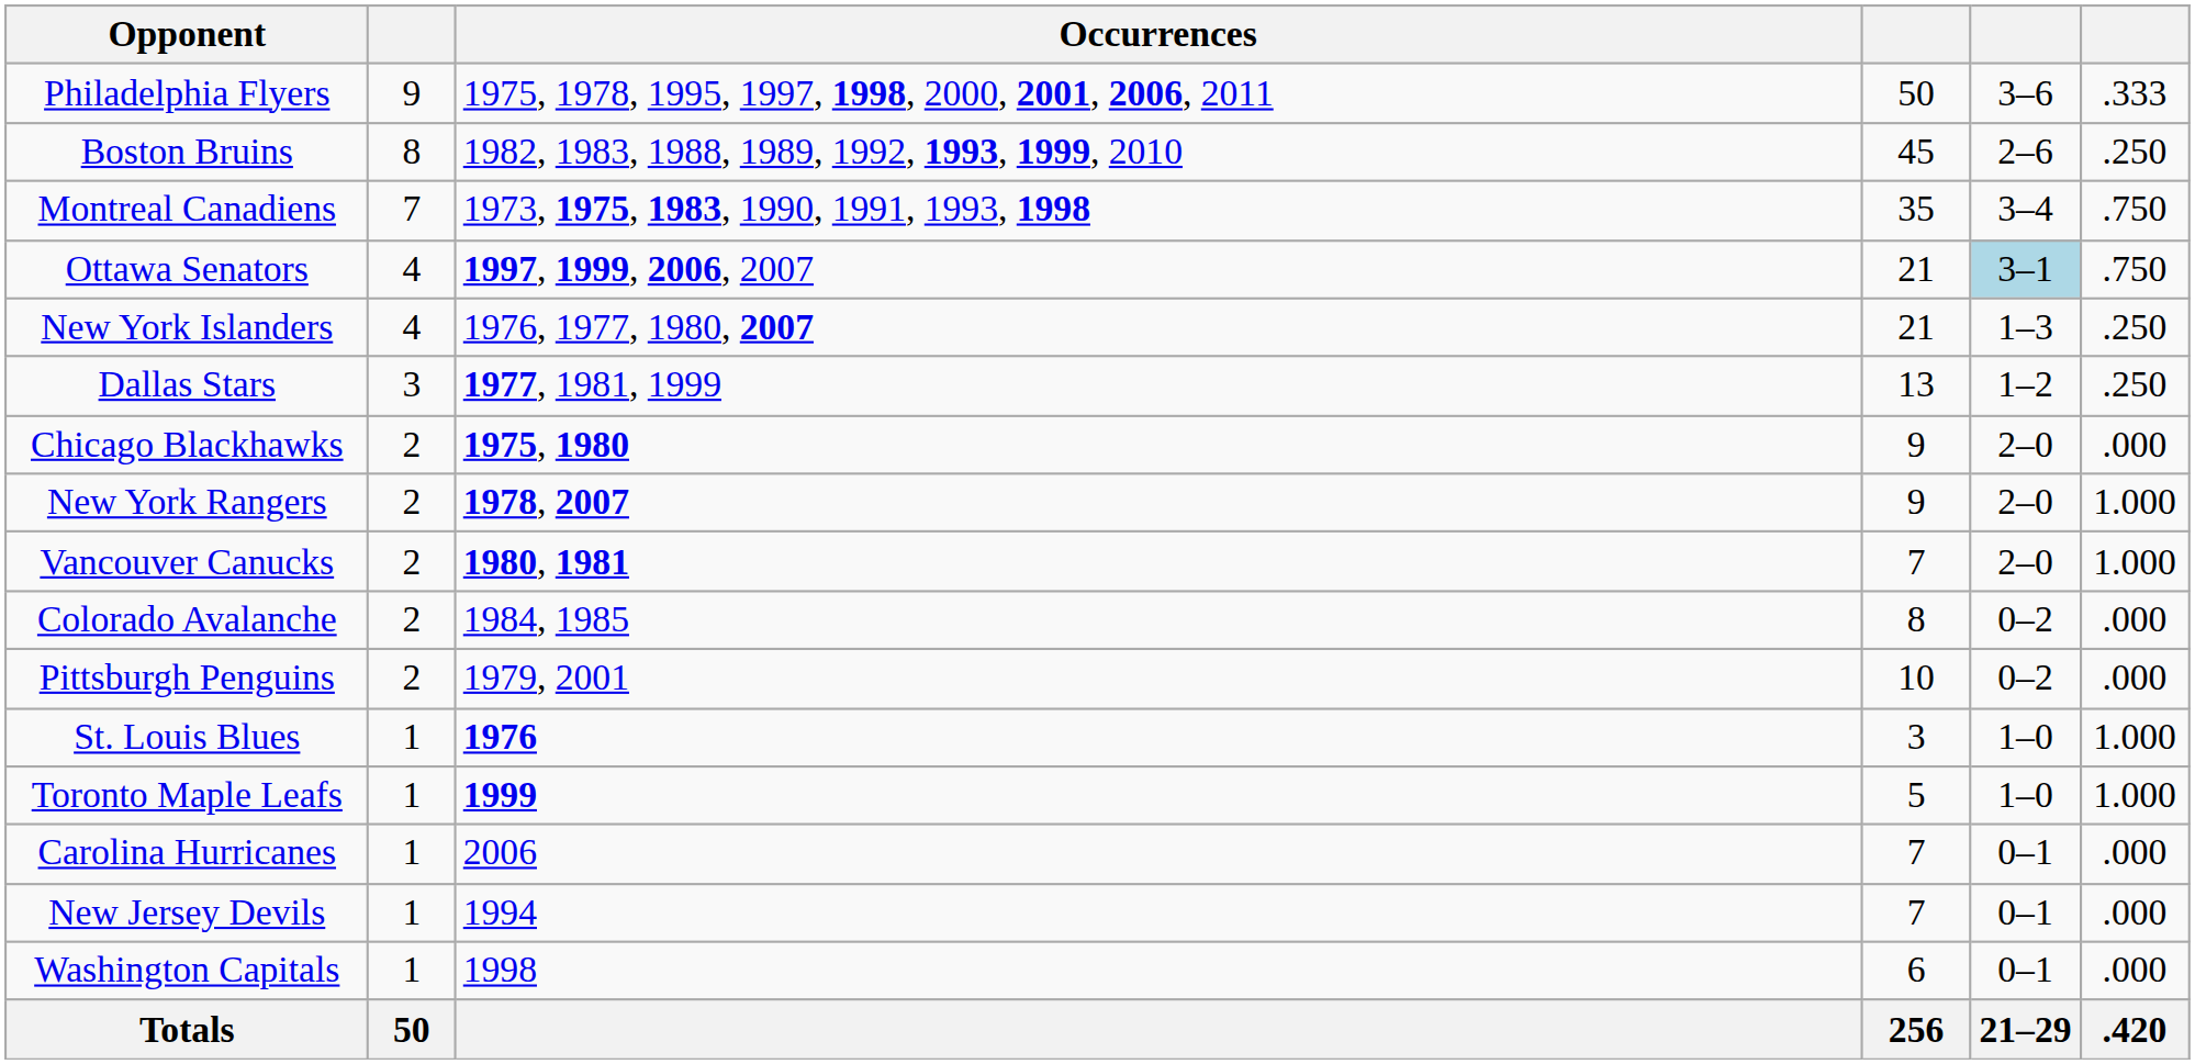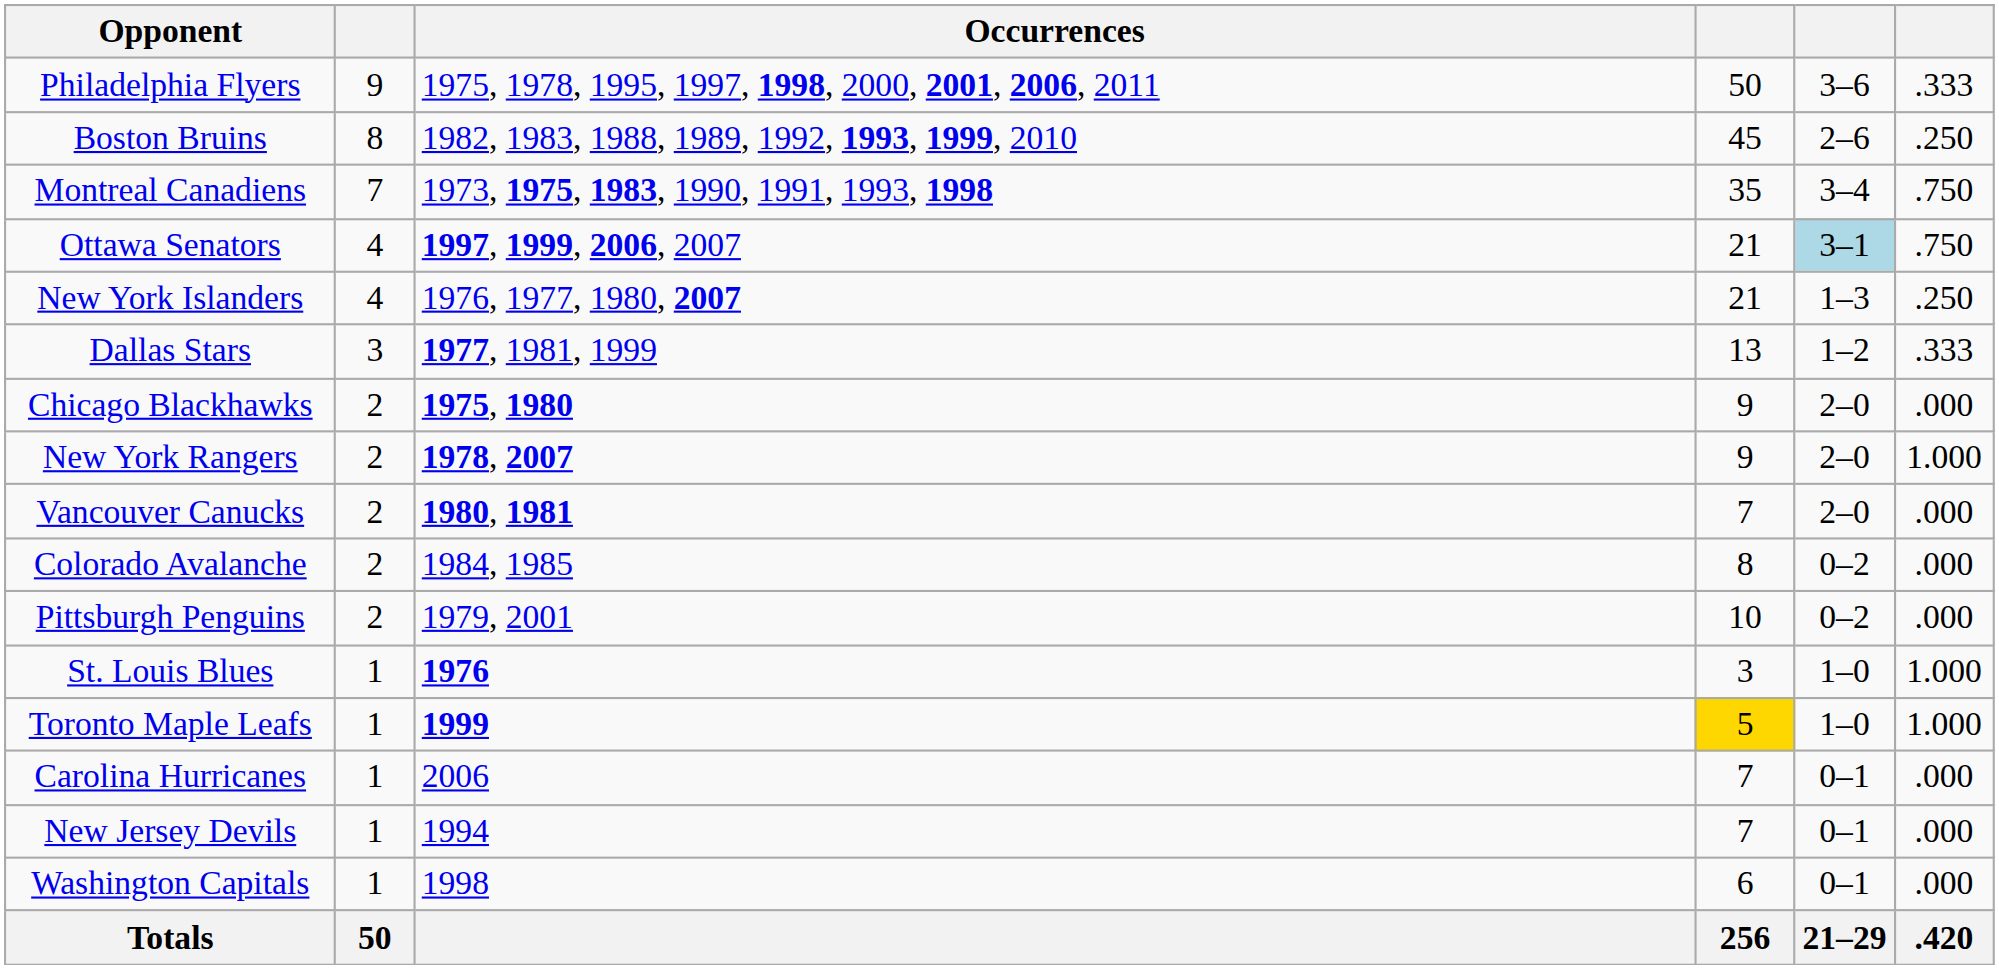Dallas Stars | column 6: .250 -> .333
Vancouver Canucks | column 6: 1.000 -> .000
Toronto Maple Leafs | column 4: no background -> gold background
